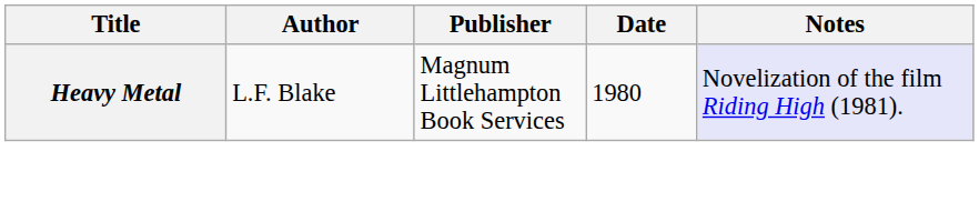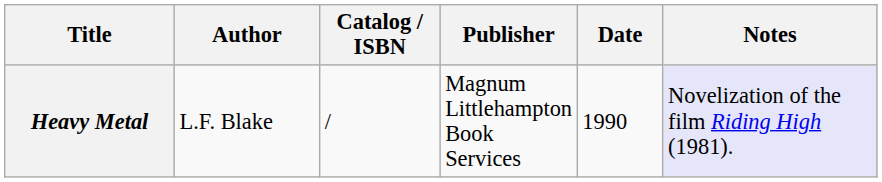+ column: Catalog / ISBN | /
Heavy Metal | Date: 1980 -> 1990
